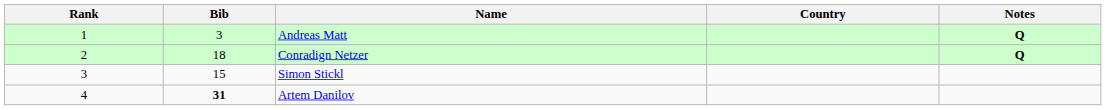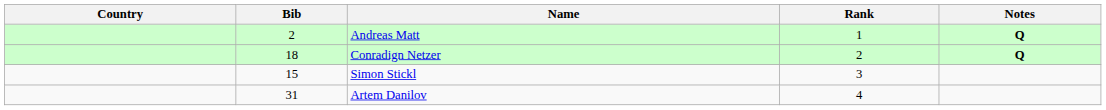columns swapped: Rank <-> Country
Andreas Matt | Bib: 3 -> 2
Artem Danilov | Bib: bold -> normal
